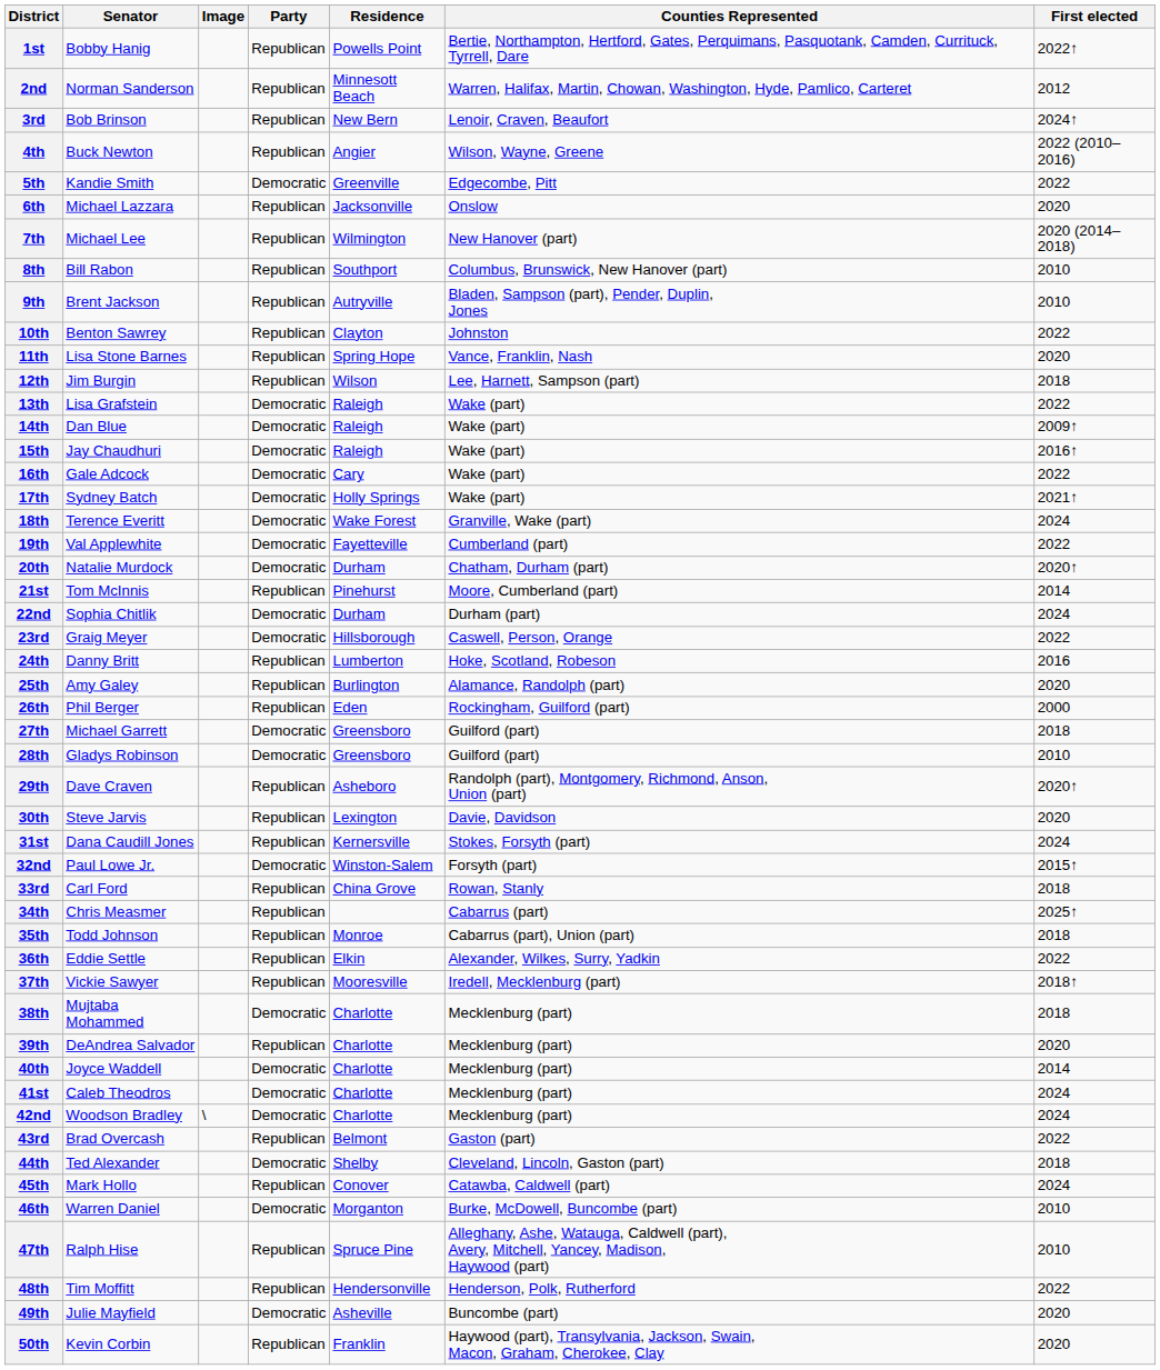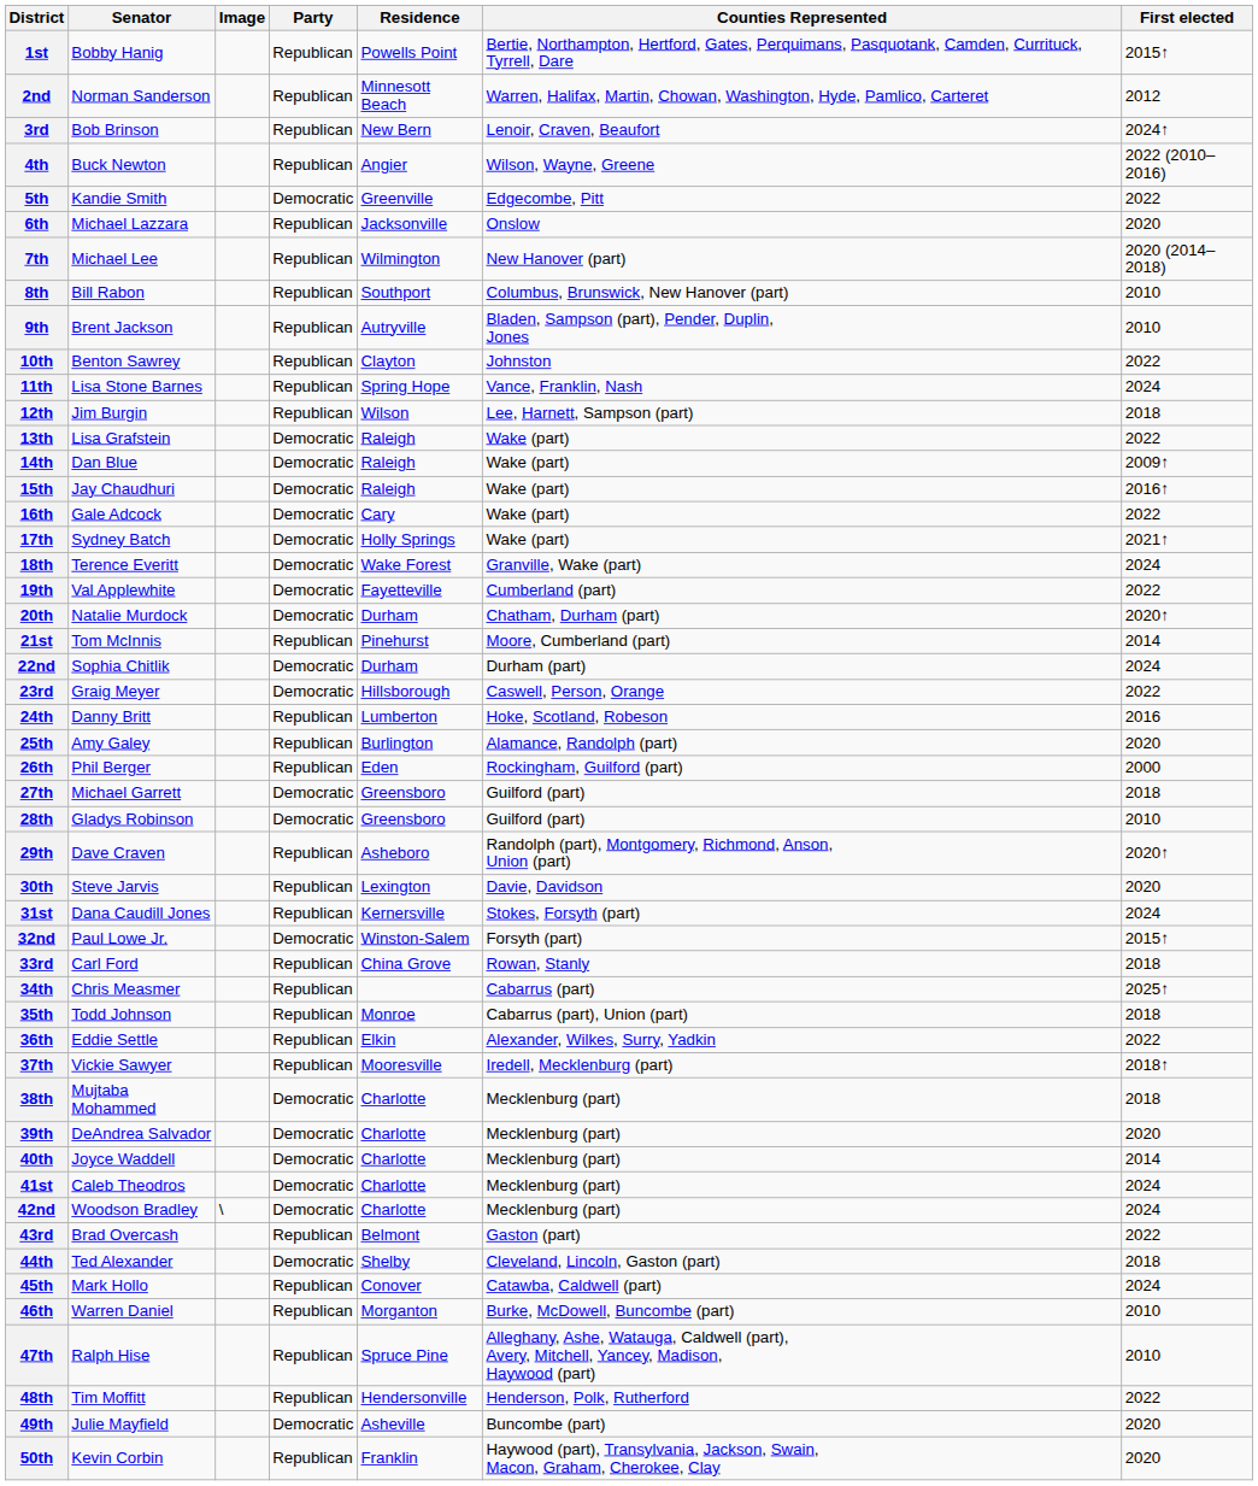1st | First elected: 2022↑ -> 2015↑
11th | First elected: 2020 -> 2024
39th | Party: Republican -> Democratic
46th | Party: Democratic -> Republican
